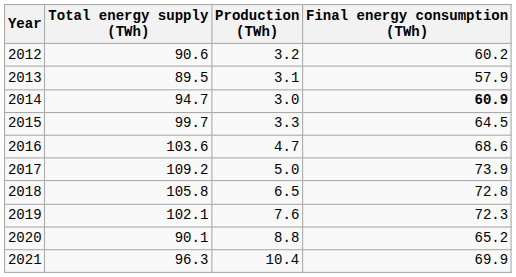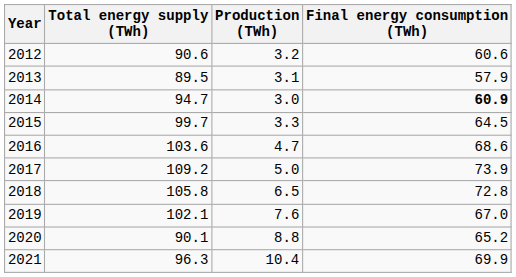2012 | Final energy consumption (TWh): 60.2 -> 60.6
2019 | Final energy consumption (TWh): 72.3 -> 67.0
